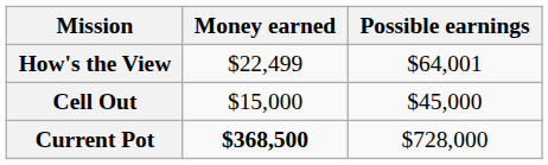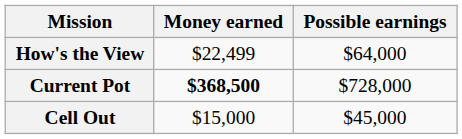How's the View | Possible earnings: $64,001 -> $64,000
rows swapped: Cell Out <-> Current Pot
